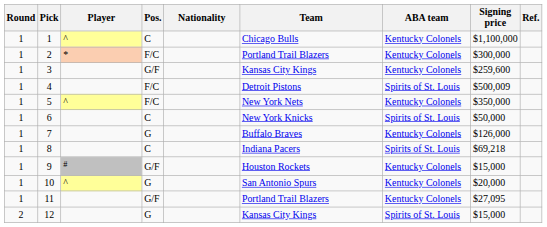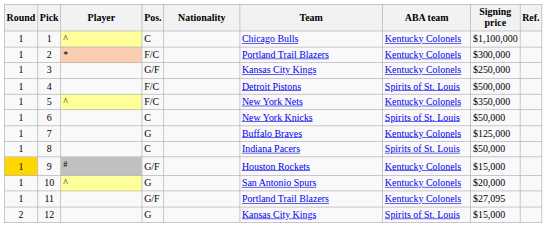3 | Signing price: $259,600 -> $250,000
4 | Signing price: $500,009 -> $500,000
7 | Signing price: $126,000 -> $125,000
8 | Signing price: $69,218 -> $50,000
9 | Round: no background -> gold background
